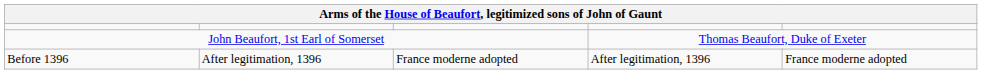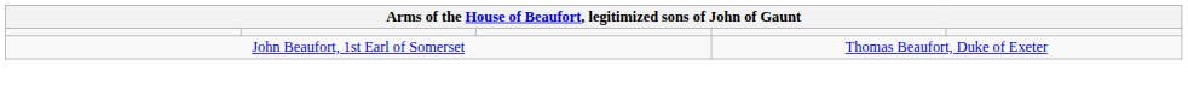- row: Before 1396 | After legitimation, 1396 | France moderne adopted | After legitimation, 1396 | France moderne adopted
